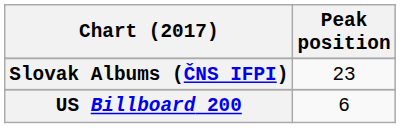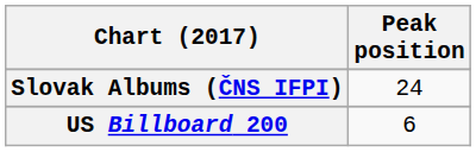Slovak Albums (ČNS IFPI) | Peak position: 23 -> 24
